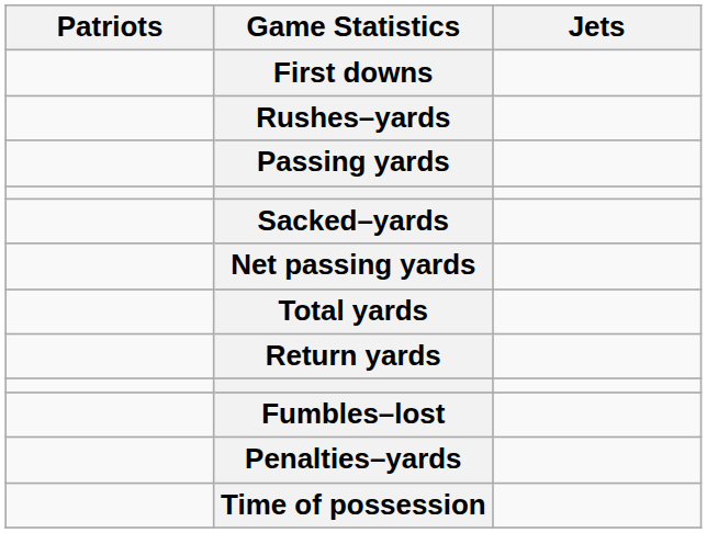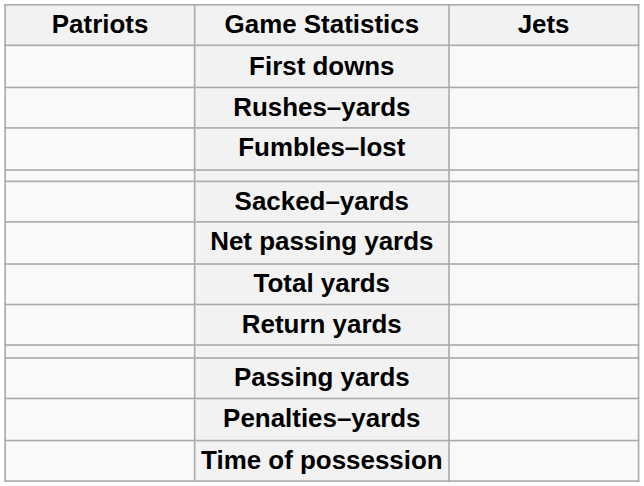rows swapped: Passing yards <-> Fumbles–lost
